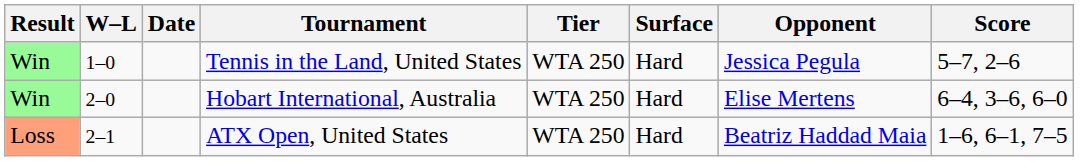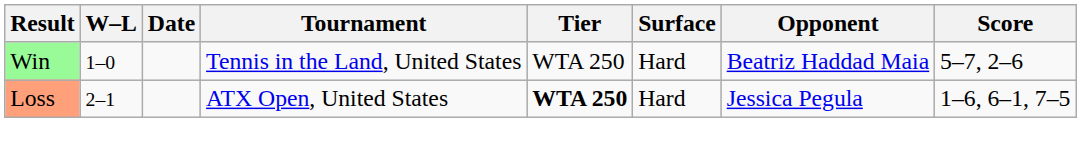Tennis in the Land, United States | Opponent: Jessica Pegula -> Beatriz Haddad Maia
- row: Win | 2–0 | Hobart International, Australia | WTA 250 | Hard | Elise Mertens | 6–4, 3–6, 6–0
ATX Open, United States | Tier: normal -> bold
ATX Open, United States | Opponent: Beatriz Haddad Maia -> Jessica Pegula
